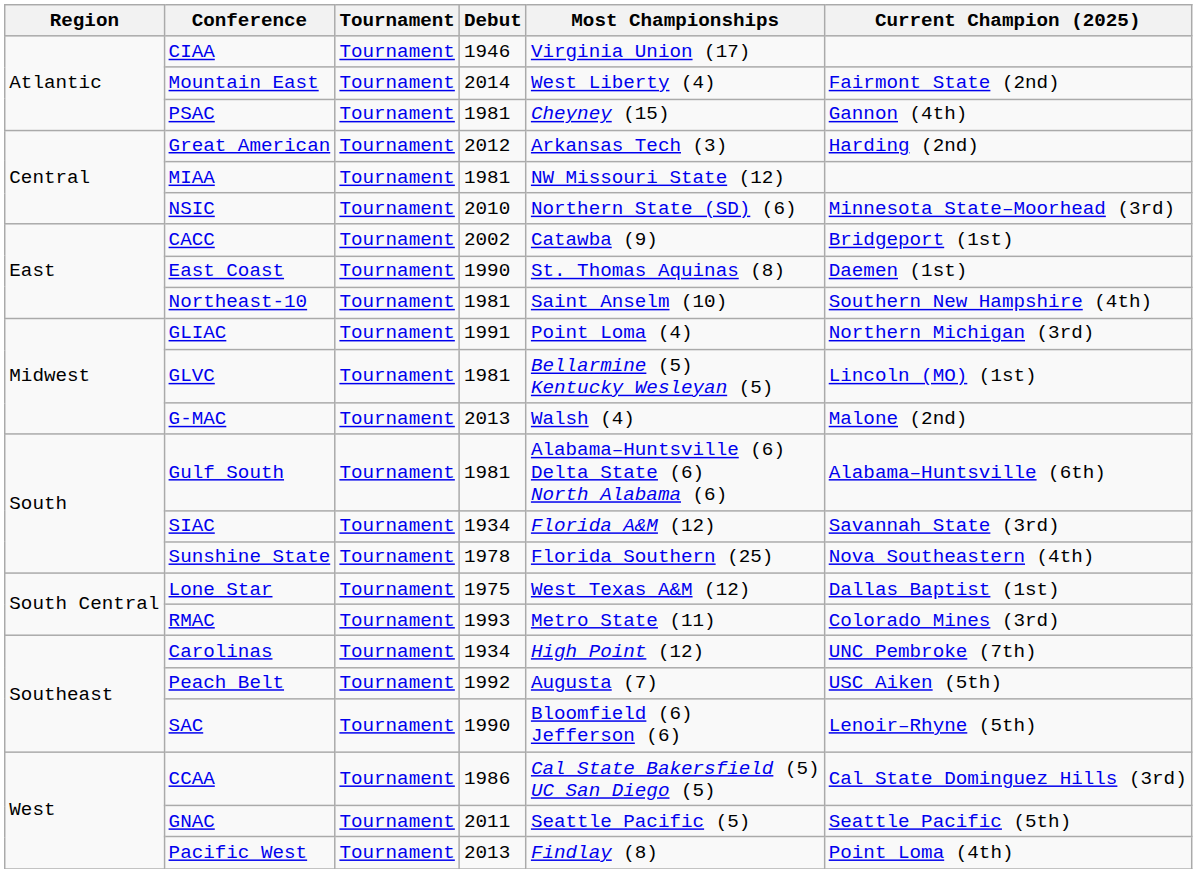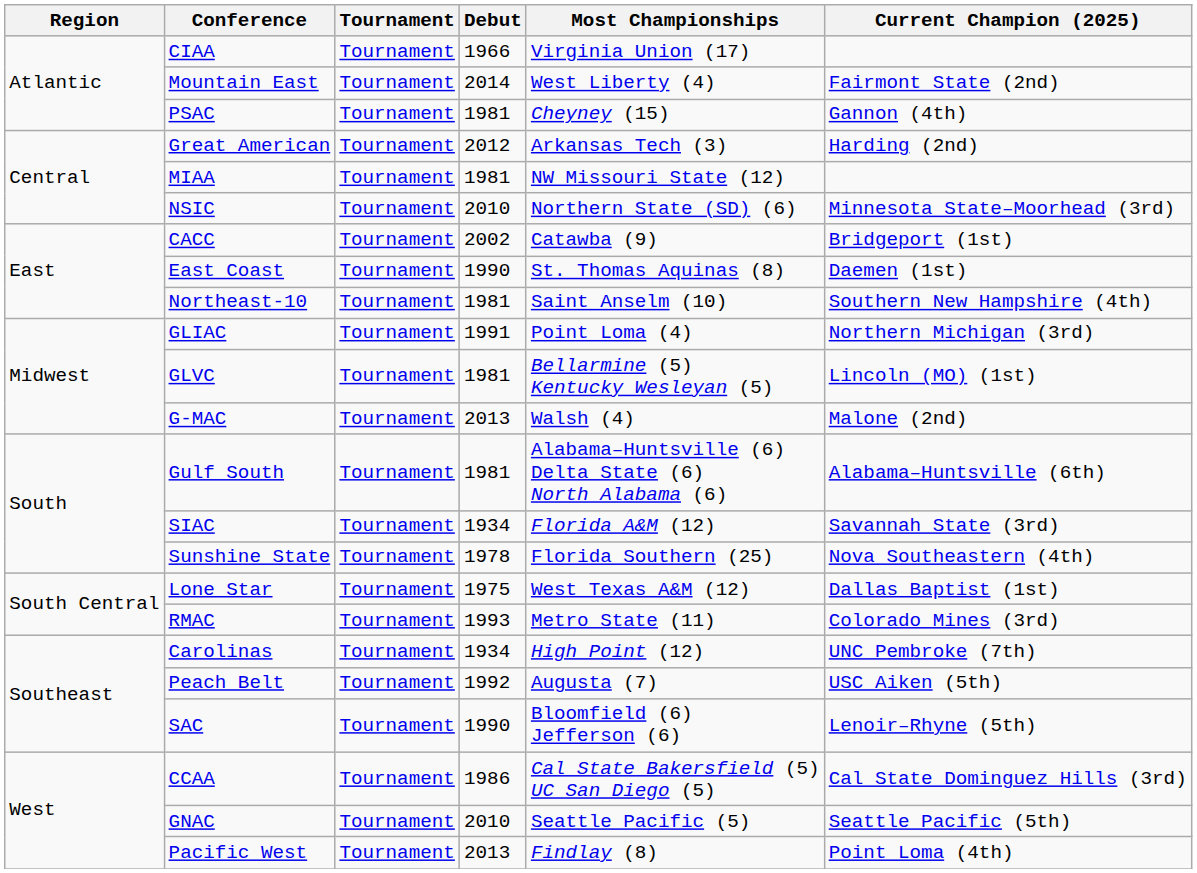CIAA | Debut: 1946 -> 1966
GNAC | Debut: 2011 -> 2010
